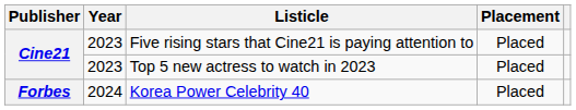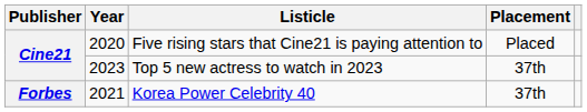Five rising stars that Cine21 is paying attention to | Year: 2023 -> 2020
Top 5 new actress to watch in 2023 | Placement: Placed -> 37th
Korea Power Celebrity 40 | Year: 2024 -> 2021
Korea Power Celebrity 40 | Placement: Placed -> 37th
